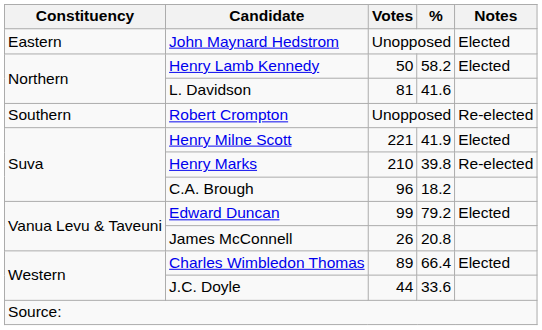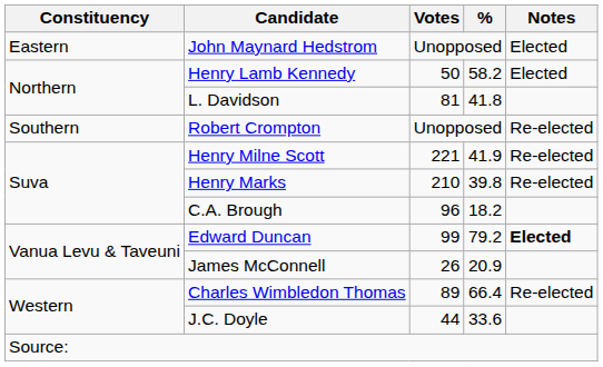L. Davidson | %: 41.6 -> 41.8
Henry Milne Scott | Notes: Elected -> Re-elected
Edward Duncan | Notes: normal -> bold
James McConnell | %: 20.8 -> 20.9
Charles Wimbledon Thomas | Notes: Elected -> Re-elected
